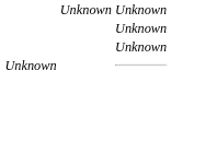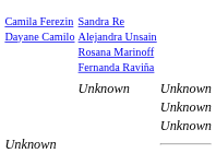+ row: Camila Ferezin Dayane Camilo | Sandra Re Alejandra Unsain Rosana Marinoff Fernanda Raviña
